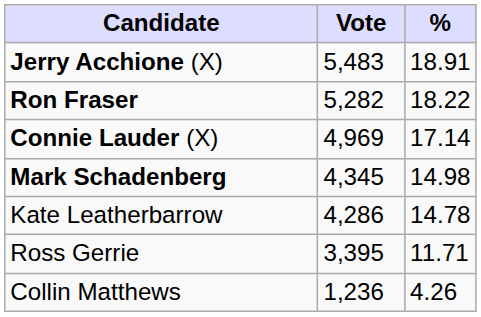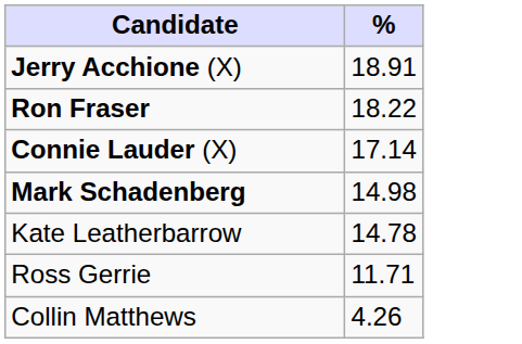- column: Vote | 5,483 | 5,282 | 4,969 | 4,345 | 4,286 | 3,395 | 1,236
